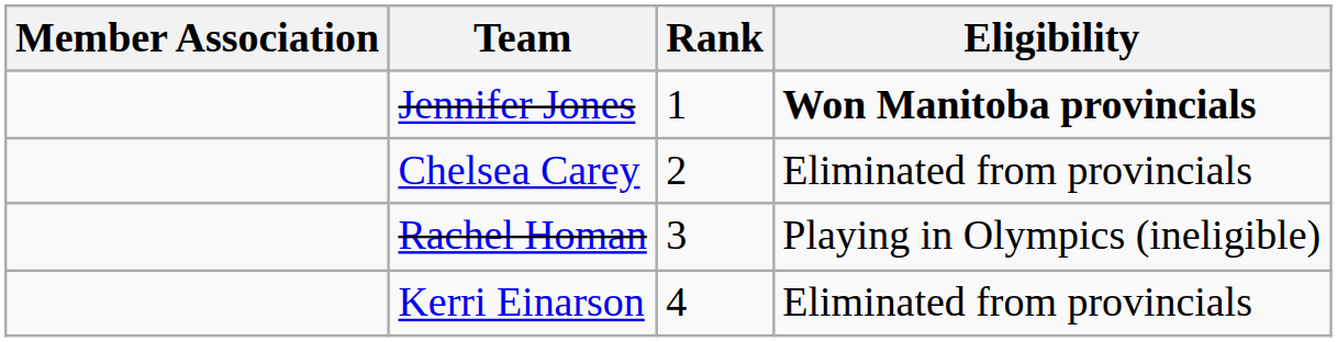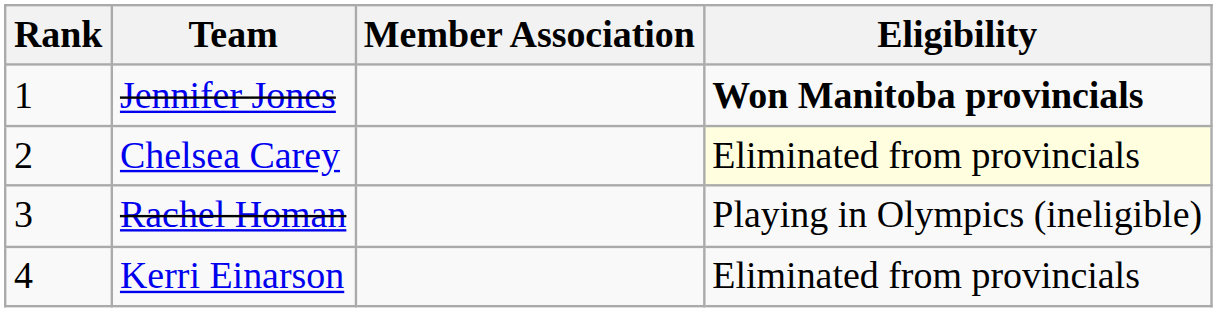columns swapped: Rank <-> Member Association
Chelsea Carey | Eligibility: no background -> lightyellow background
